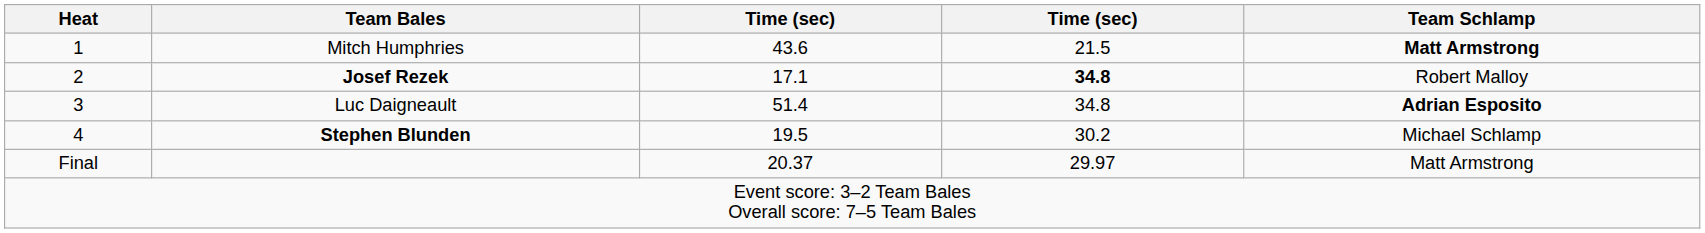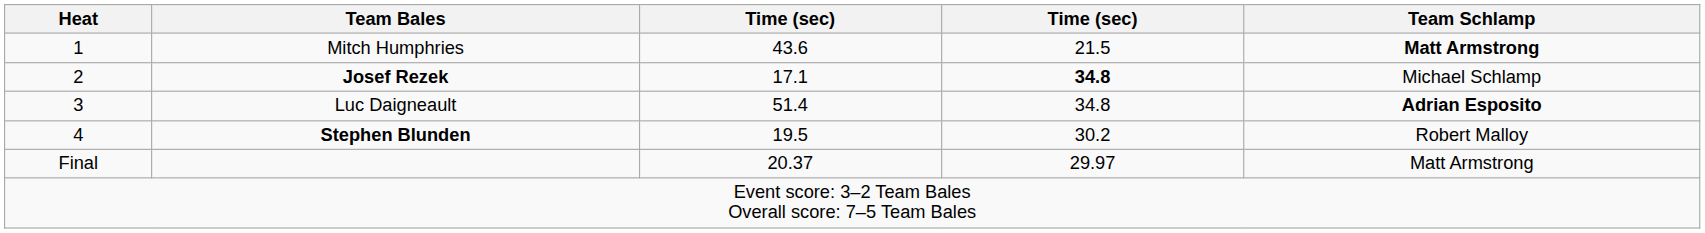Josef Rezek | Team Schlamp: Robert Malloy -> Michael Schlamp
Stephen Blunden | Team Schlamp: Michael Schlamp -> Robert Malloy
